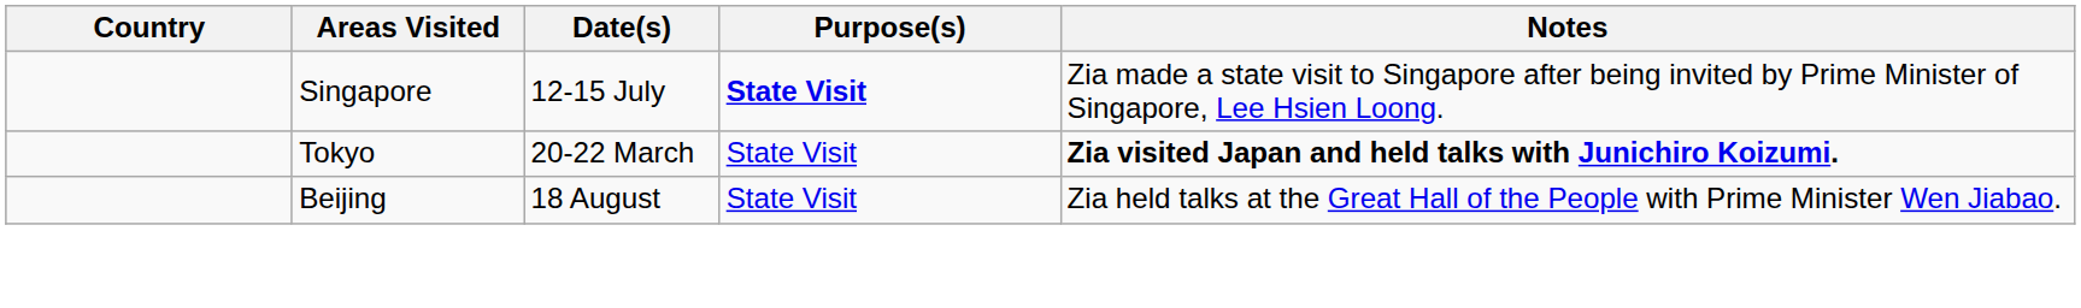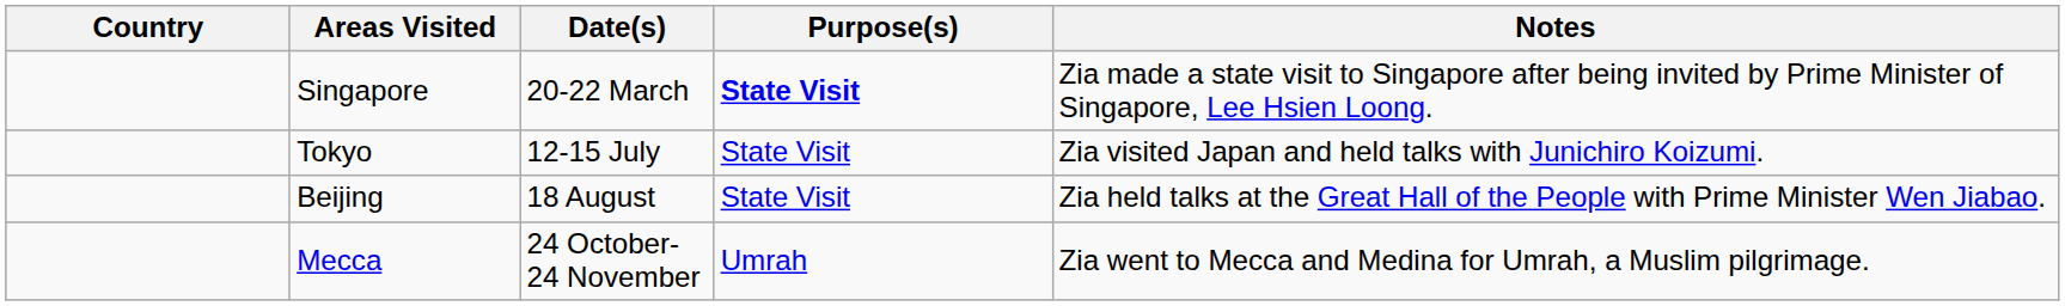Singapore | Date(s): 12-15 July -> 20-22 March
Tokyo | Date(s): 20-22 March -> 12-15 July
Tokyo | Notes: bold -> normal
+ row: Mecca | 24 October-24 November | Umrah | Zia went to Mecca and Medina for Umrah, a Muslim pilgrimage.
